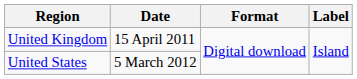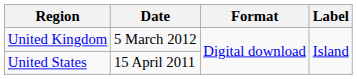United Kingdom | Date: 15 April 2011 -> 5 March 2012
United States | Date: 5 March 2012 -> 15 April 2011
